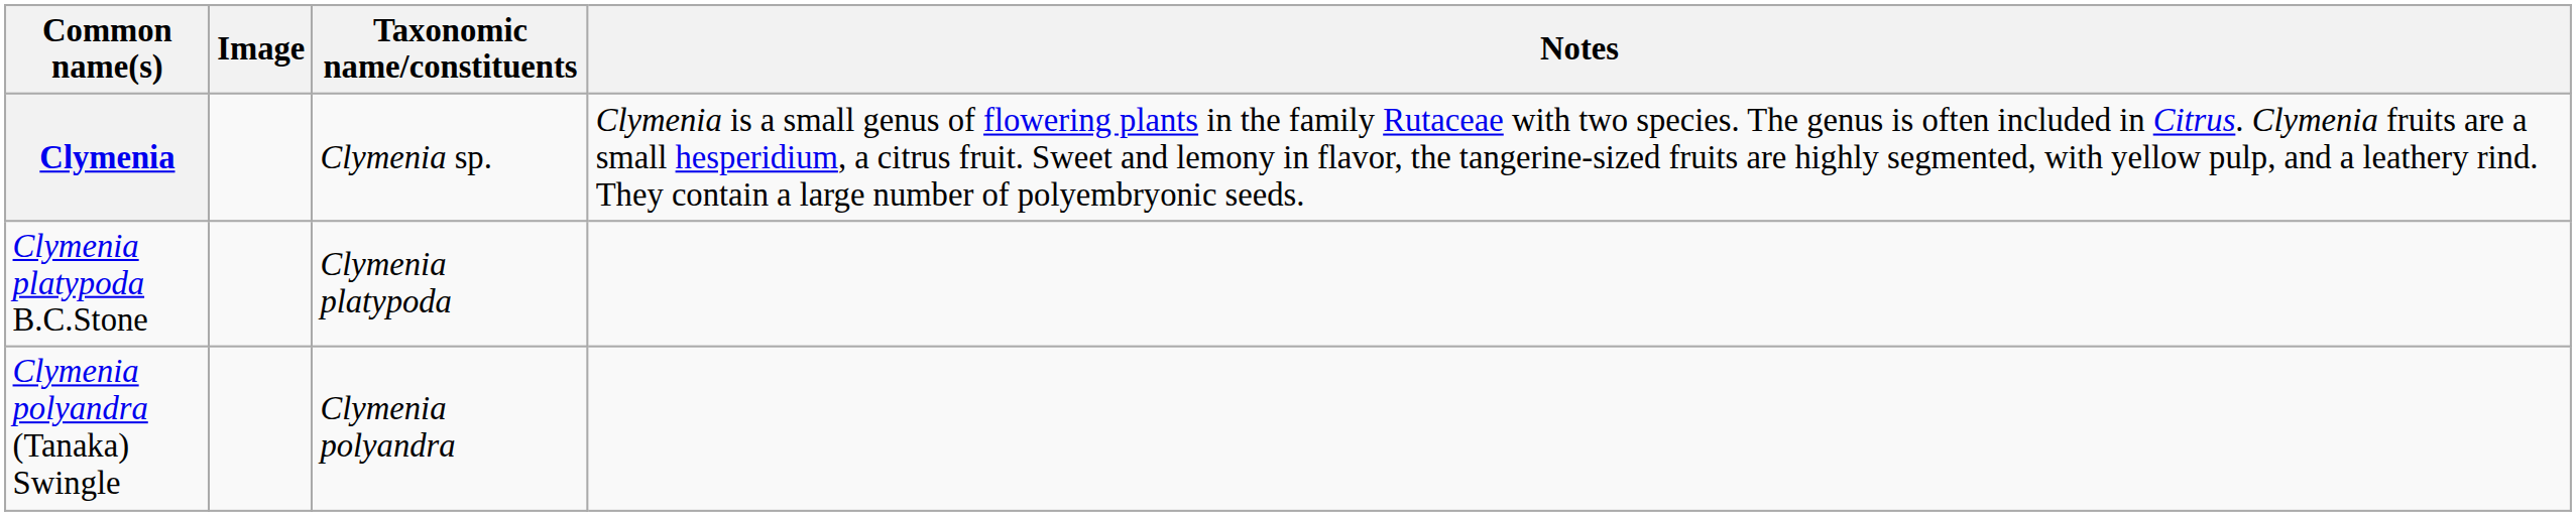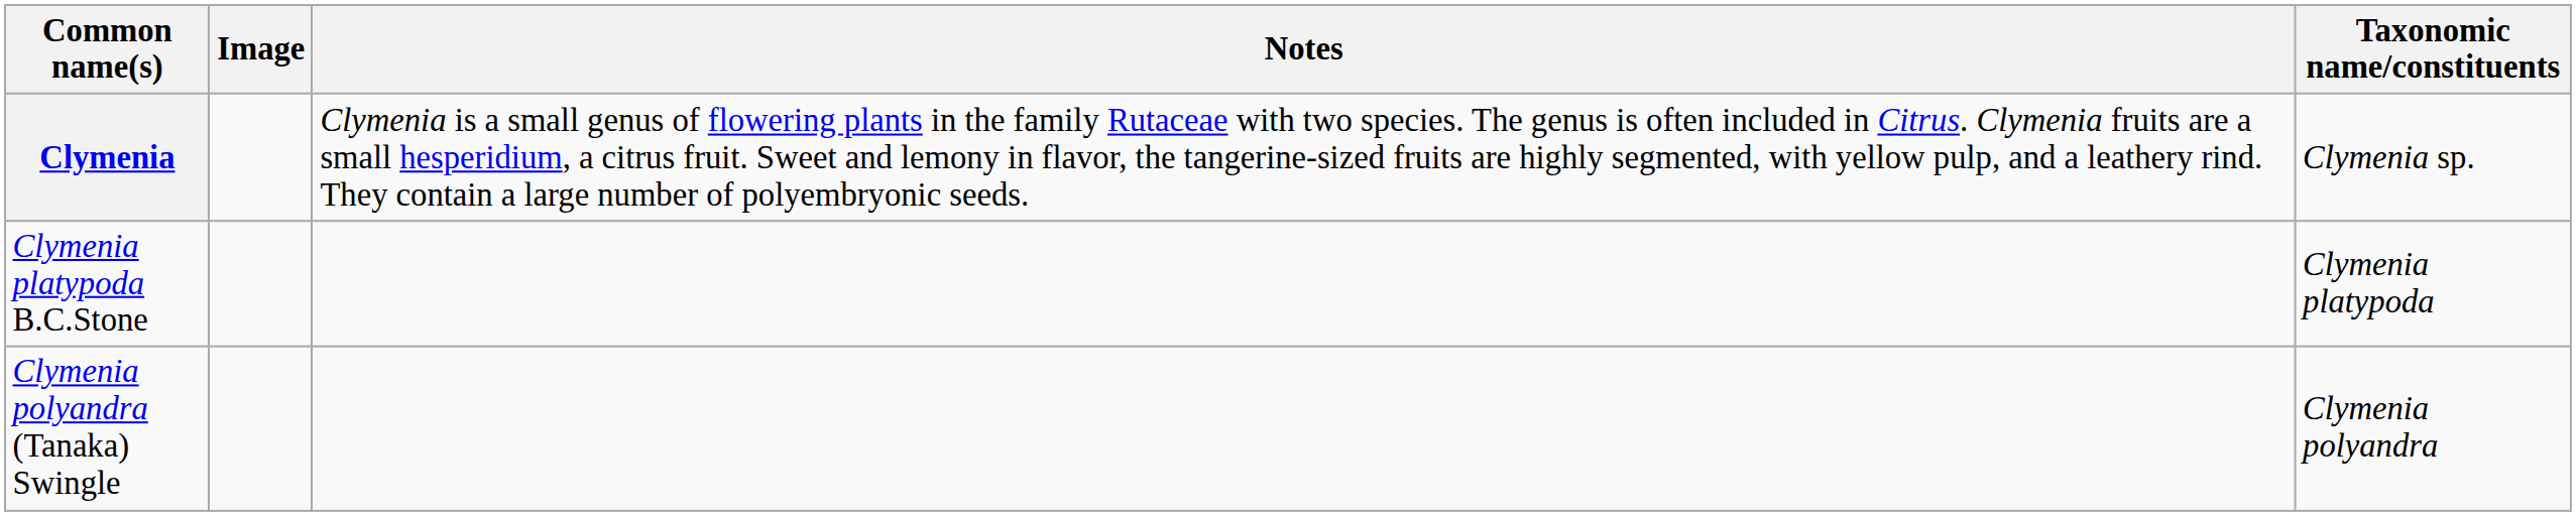columns swapped: Taxonomic name/constituents <-> Notes
